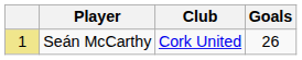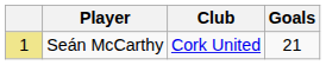Seán McCarthy | Goals: 26 -> 21
